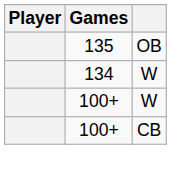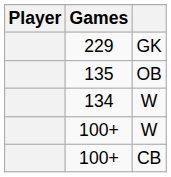+ row: 229 | GK
